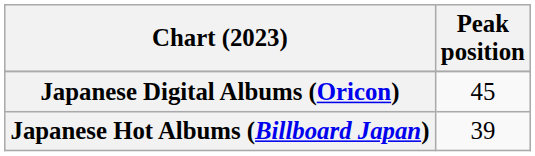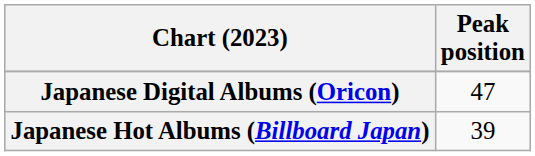Japanese Digital Albums (Oricon) | Peak position: 45 -> 47
